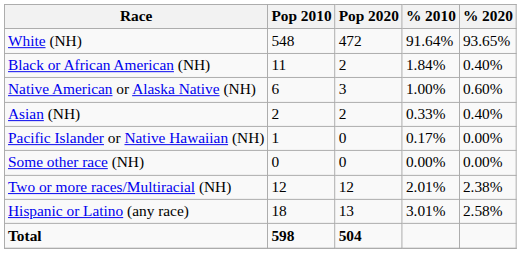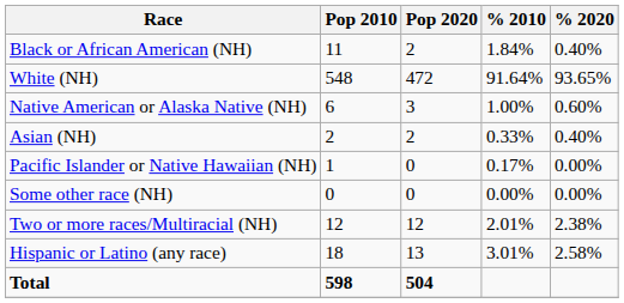rows swapped: White (NH) <-> Black or African American (NH)
